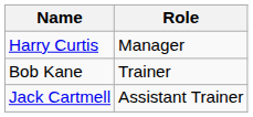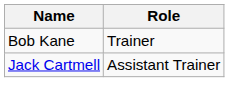- row: Harry Curtis | Manager
